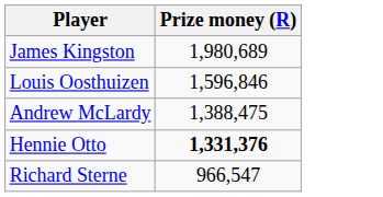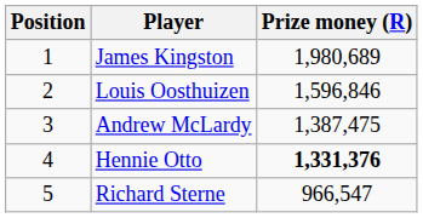+ column: Position | 1 | 2 | 3 | 4 | 5
Andrew McLardy | Prize money (R): 1,388,475 -> 1,387,475
